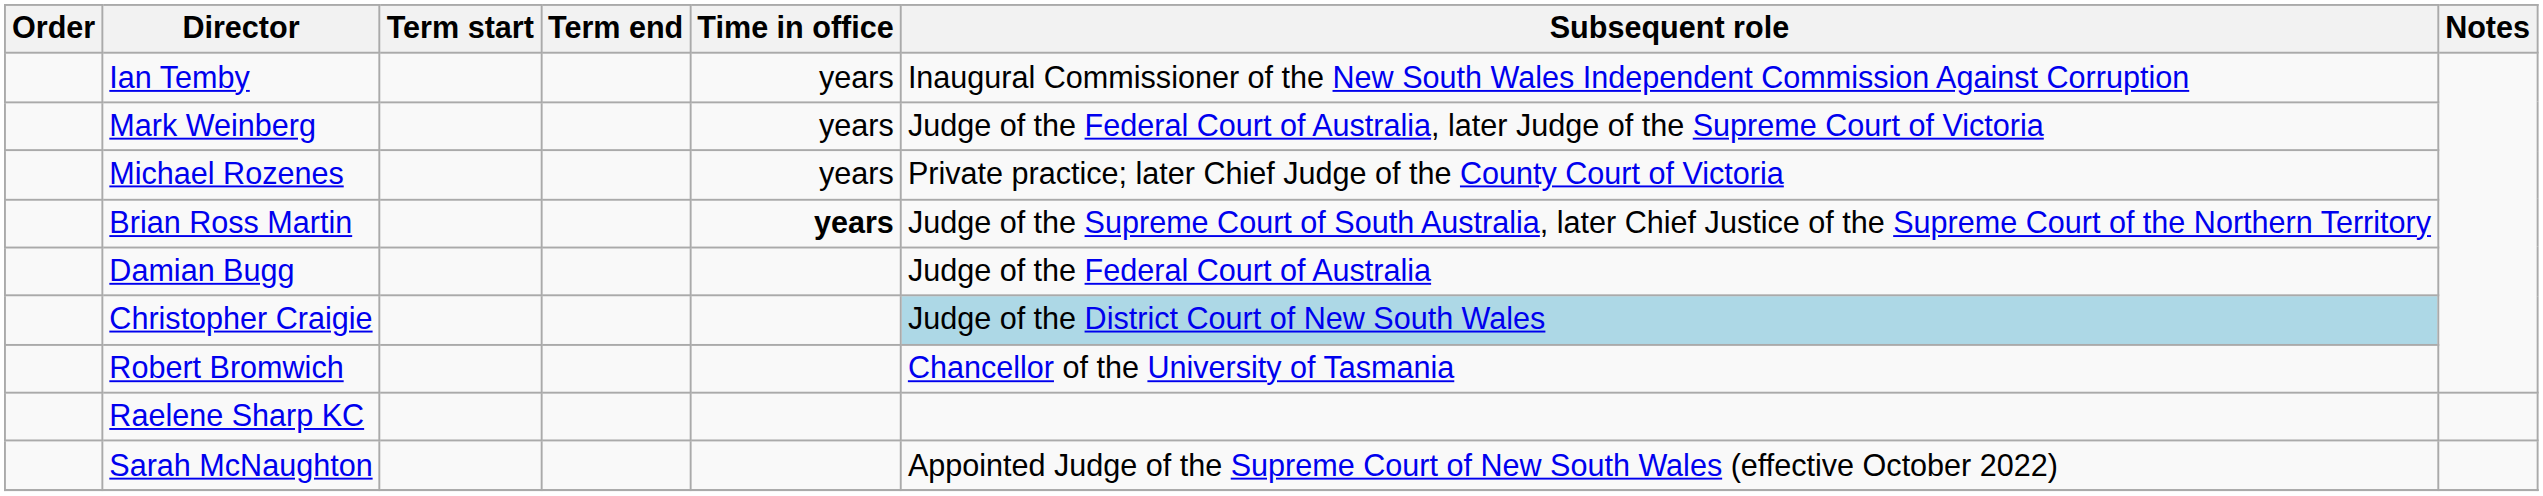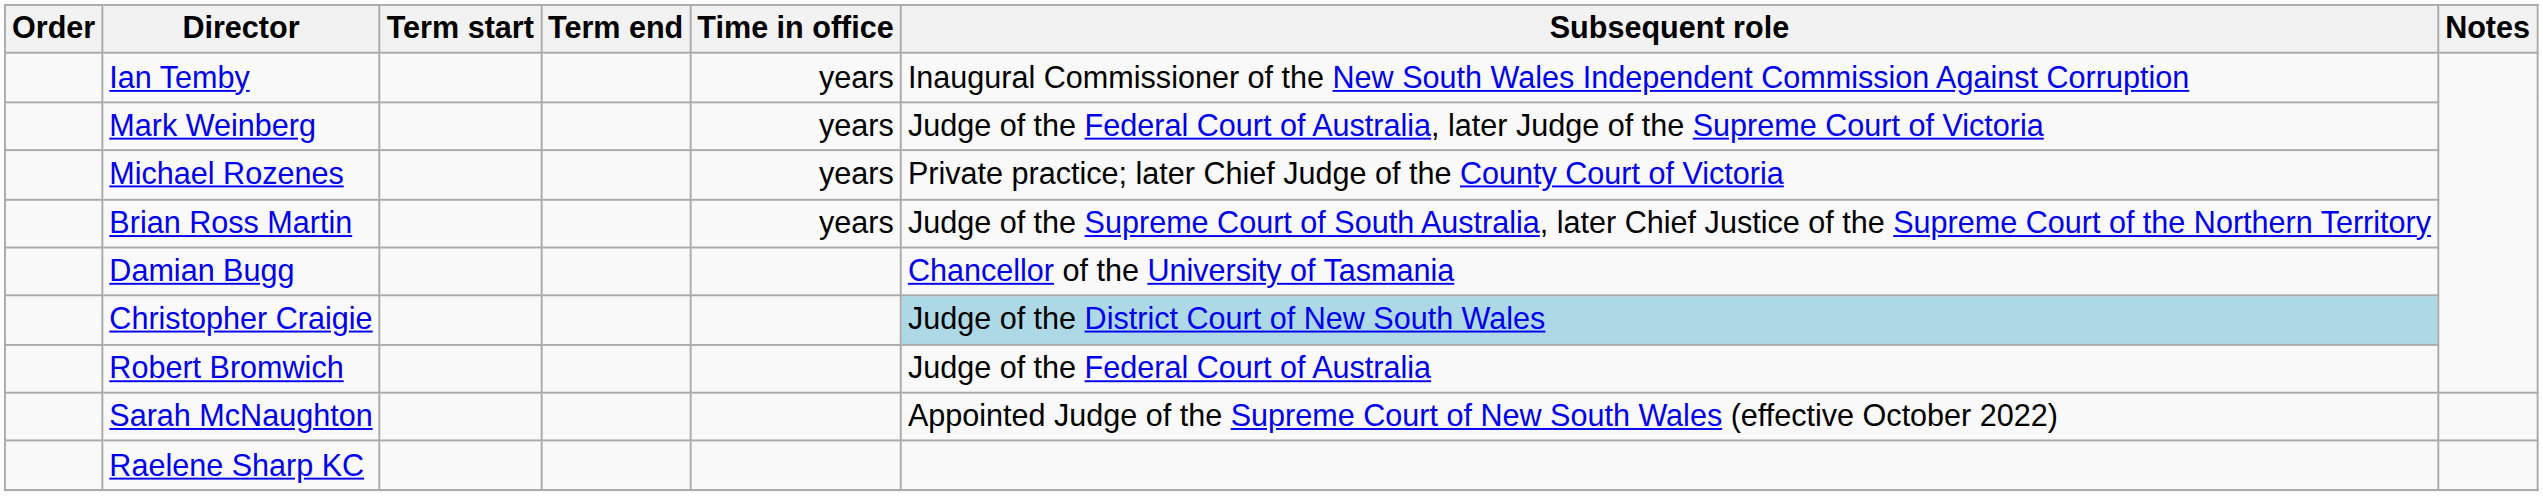Brian Ross Martin | Time in office: bold -> normal
Damian Bugg | Subsequent role: Judge of the Federal Court of Australia -> Chancellor of the University of Tasmania
Robert Bromwich | Subsequent role: Chancellor of the University of Tasmania -> Judge of the Federal Court of Australia
rows swapped: Sarah McNaughton <-> Raelene Sharp KC
